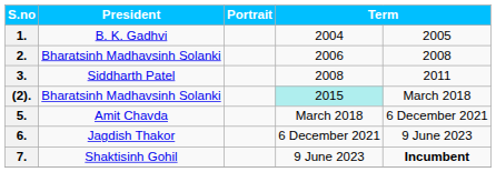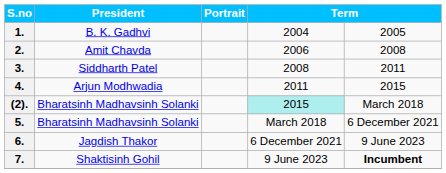2. | President: Bharatsinh Madhavsinh Solanki -> Amit Chavda
+ row: 4. | Arjun Modhwadia | 2011 | 2015
5. | President: Amit Chavda -> Bharatsinh Madhavsinh Solanki
